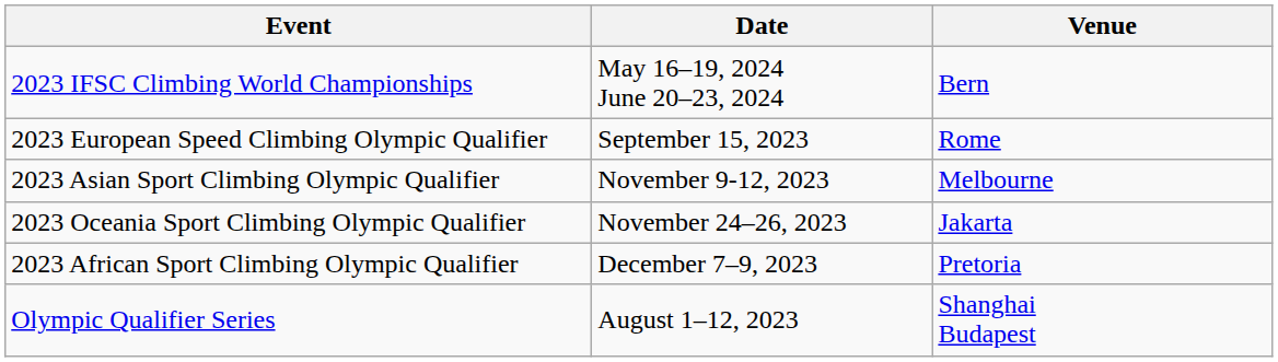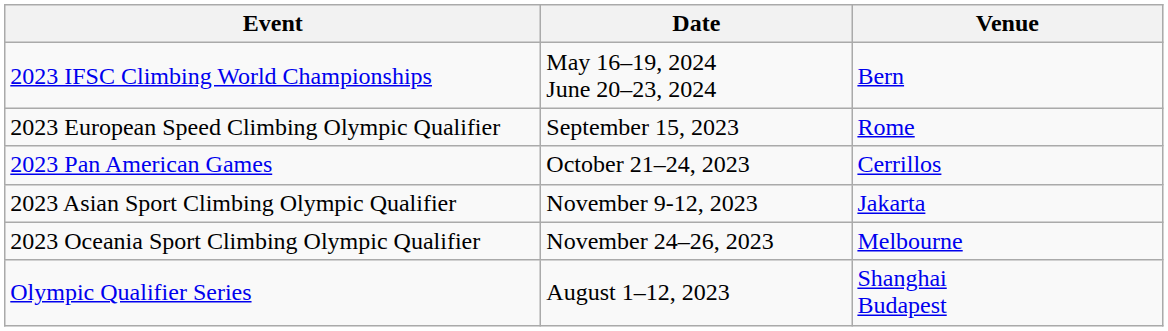+ row: 2023 Pan American Games | October 21–24, 2023 | Cerrillos
2023 Asian Sport Climbing Olympic Qualifier | Venue: Melbourne -> Jakarta
2023 Oceania Sport Climbing Olympic Qualifier | Venue: Jakarta -> Melbourne
- row: 2023 African Sport Climbing Olympic Qualifier | December 7–9, 2023 | Pretoria
